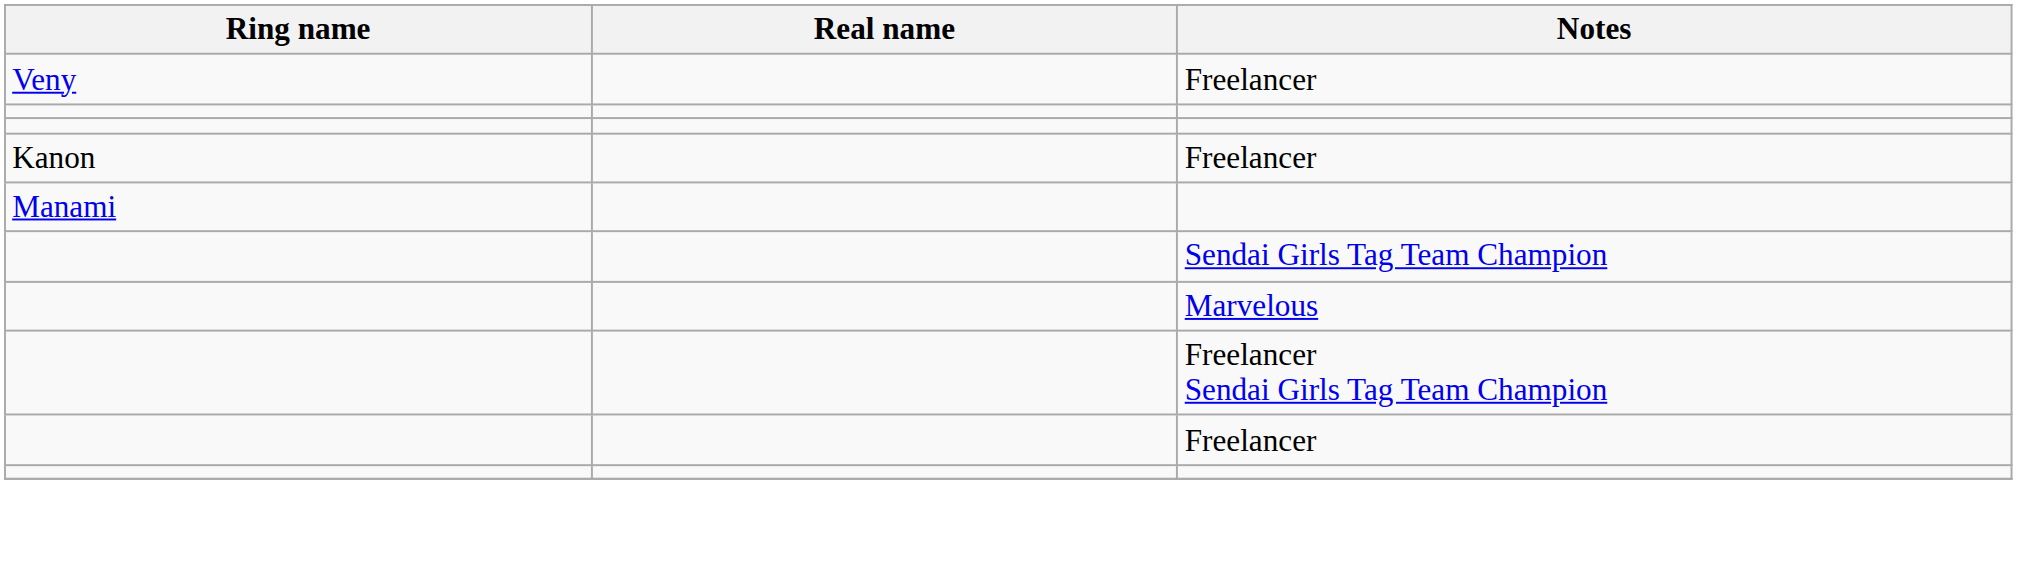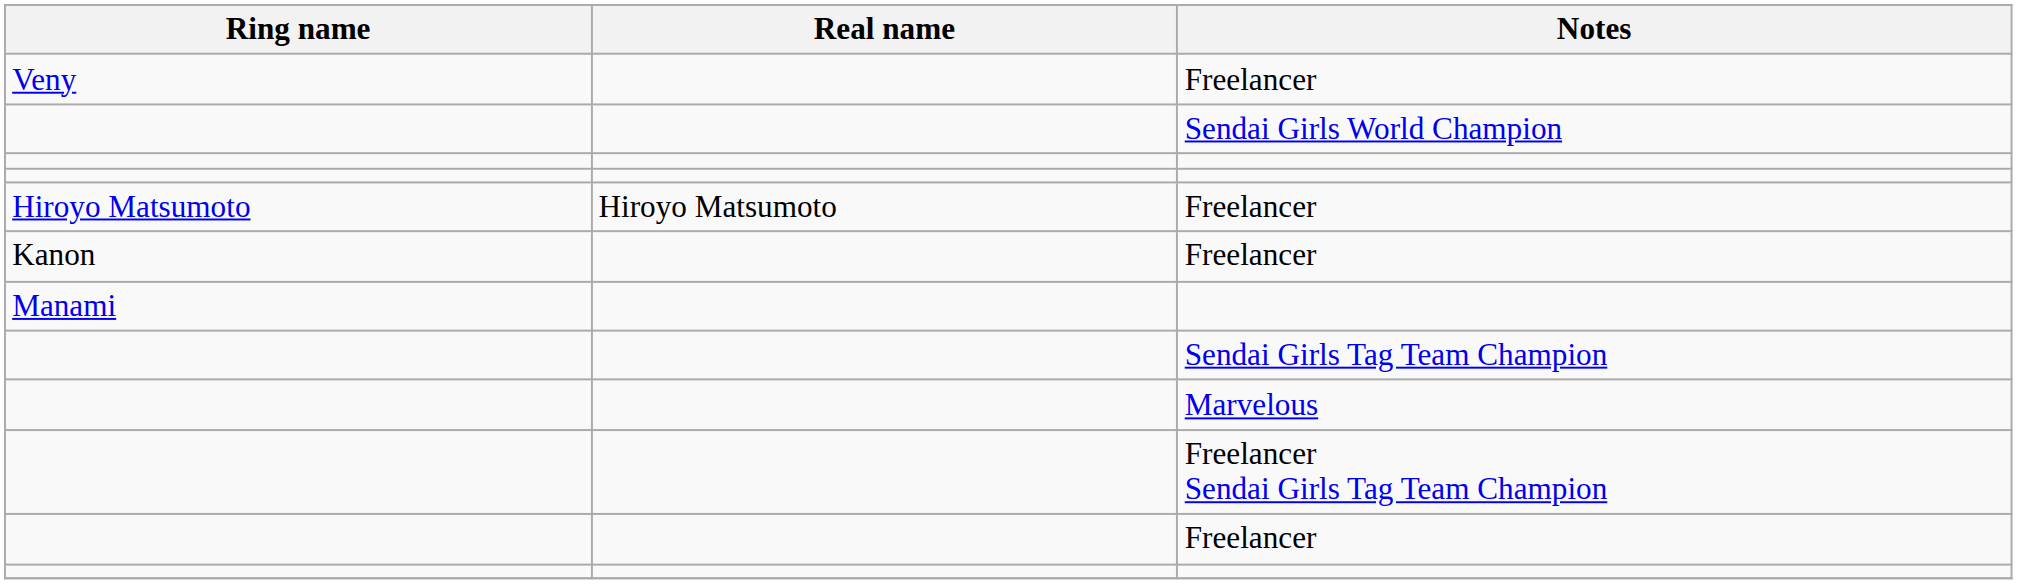+ row: Sendai Girls World Champion
+ row: Hiroyo Matsumoto | Hiroyo Matsumoto | Freelancer
